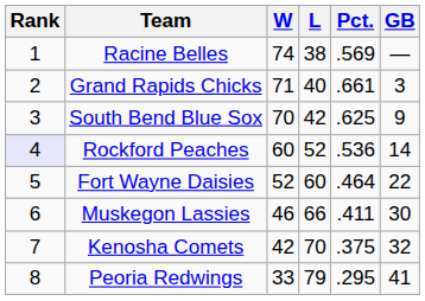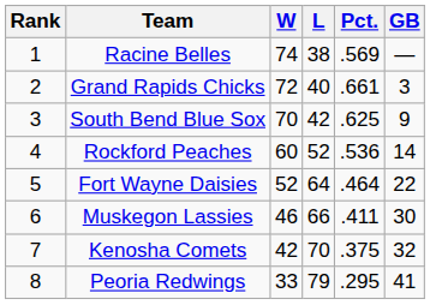Grand Rapids Chicks | W: 71 -> 72
Rockford Peaches | Rank: lavender background -> no background
Fort Wayne Daisies | L: 60 -> 64
